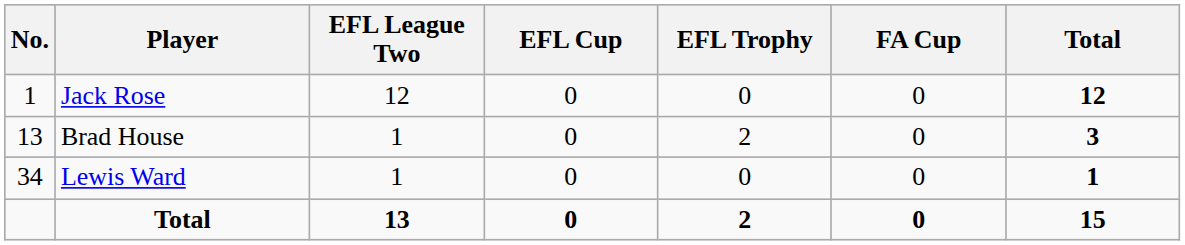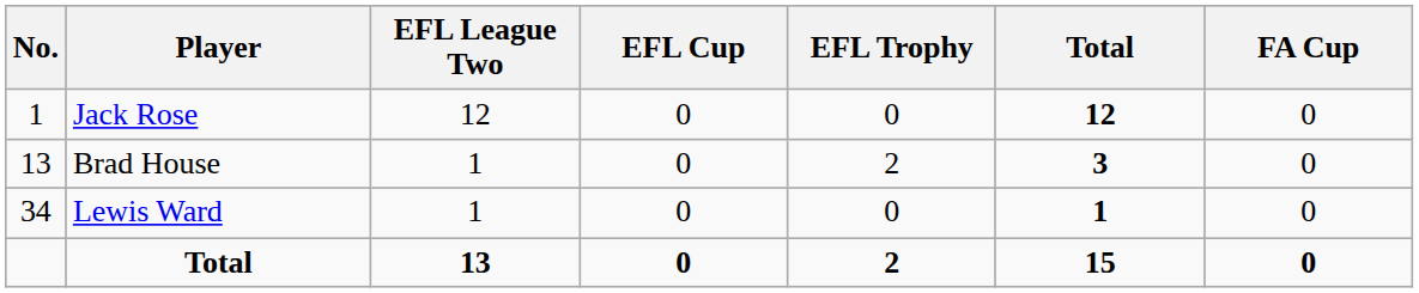columns swapped: FA Cup <-> Total
